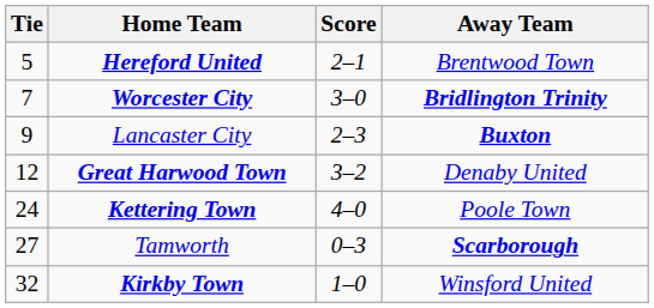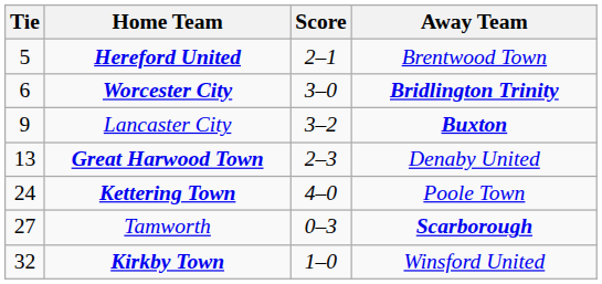Worcester City | Tie: 7 -> 6
Lancaster City | Score: 2–3 -> 3–2
Great Harwood Town | Tie: 12 -> 13
Great Harwood Town | Score: 3–2 -> 2–3
